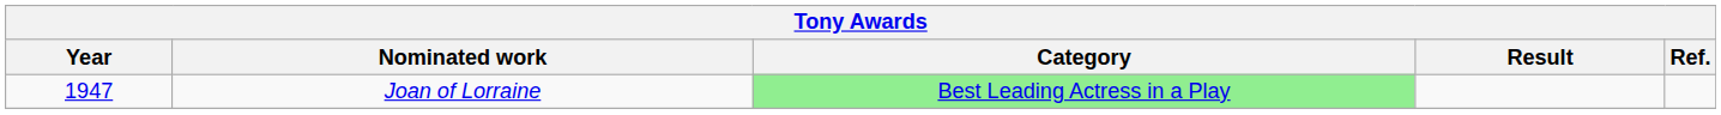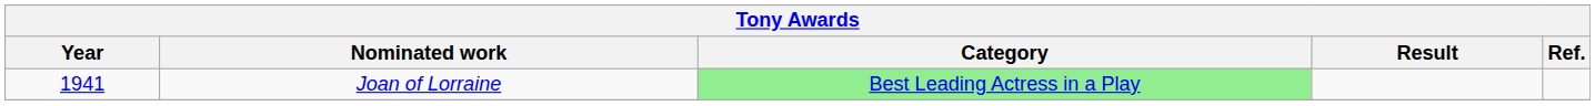Joan of Lorraine | Year: 1947 -> 1941
